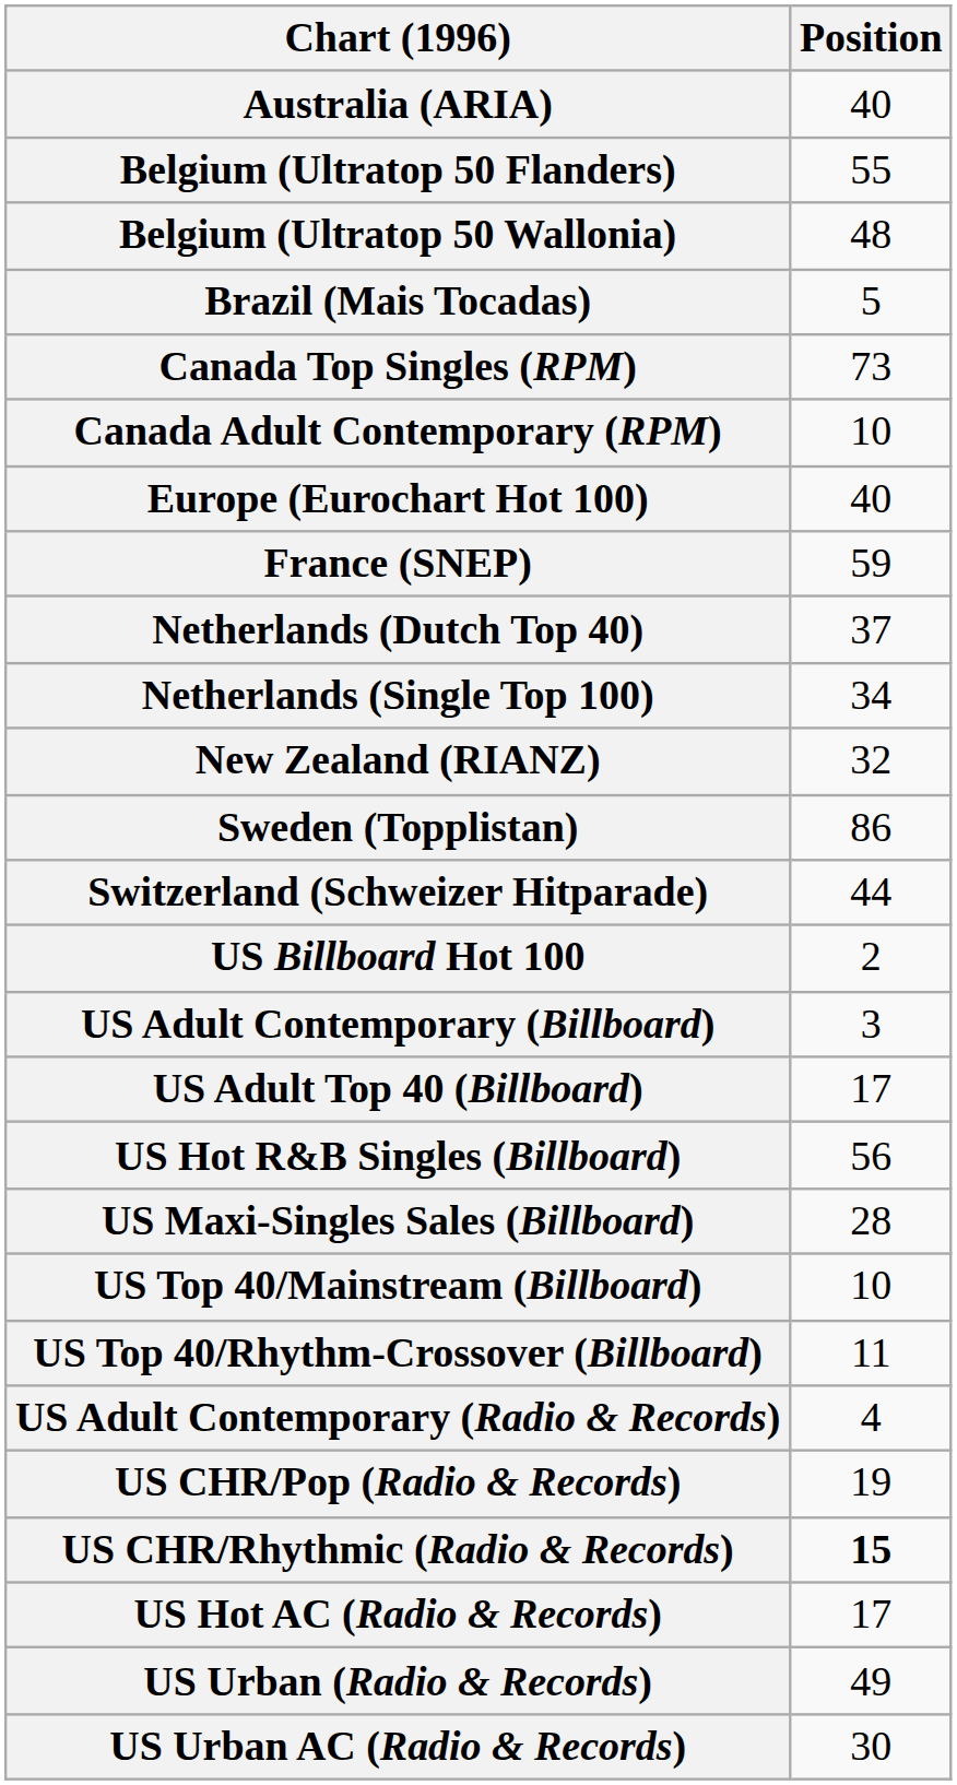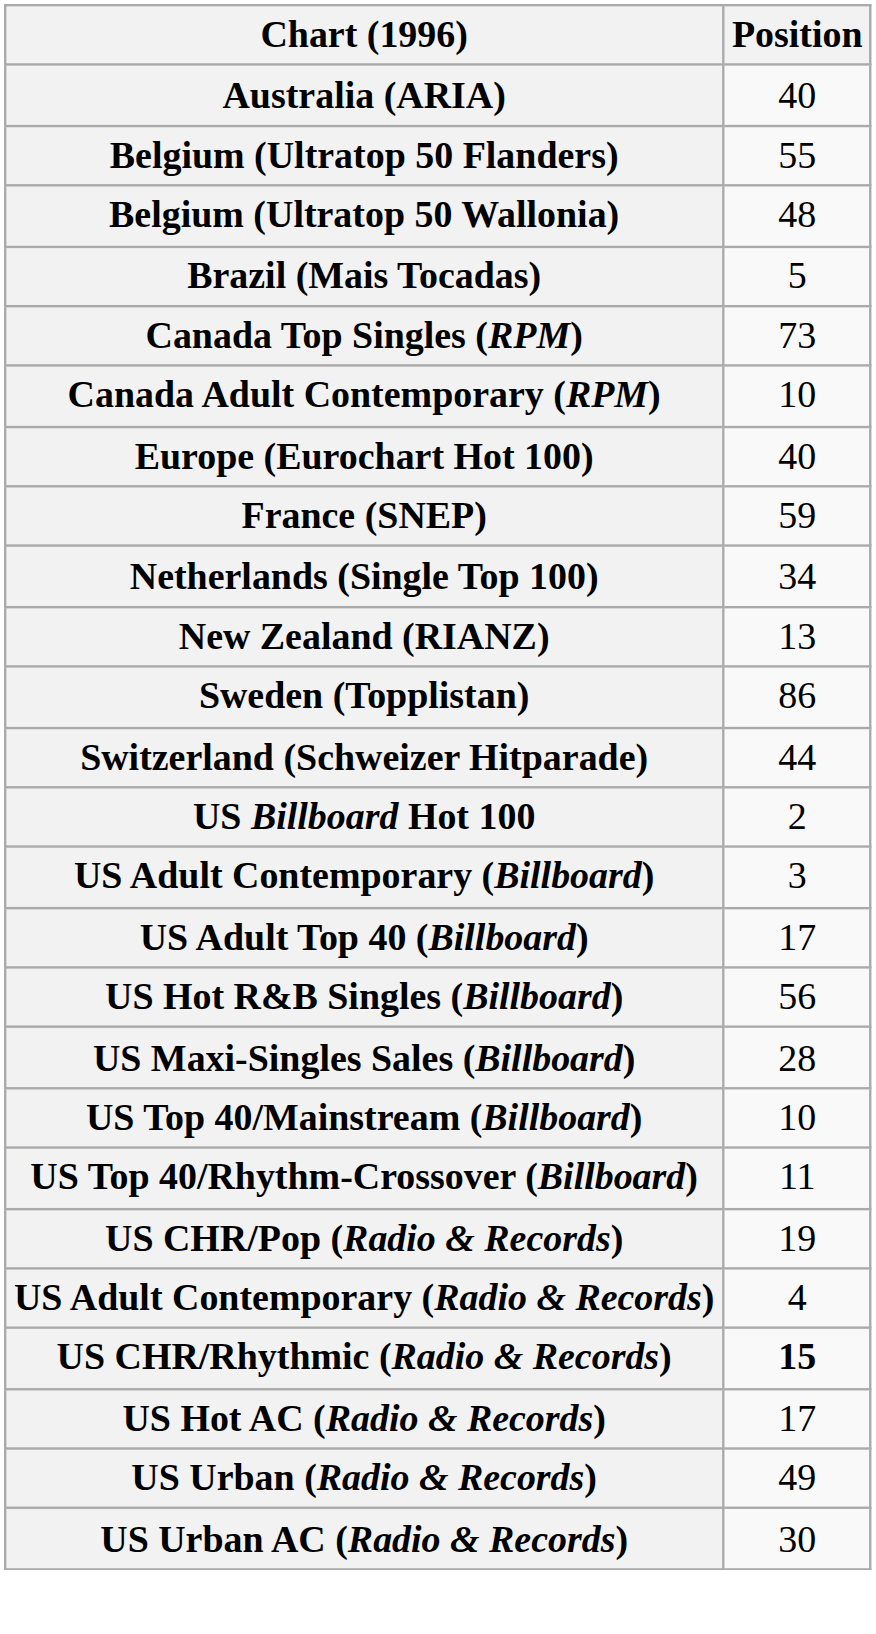- row: Netherlands (Dutch Top 40) | 37
New Zealand (RIANZ) | Position: 32 -> 13
rows swapped: US Adult Contemporary (Radio & Records) <-> US CHR/Pop (Radio & Records)
